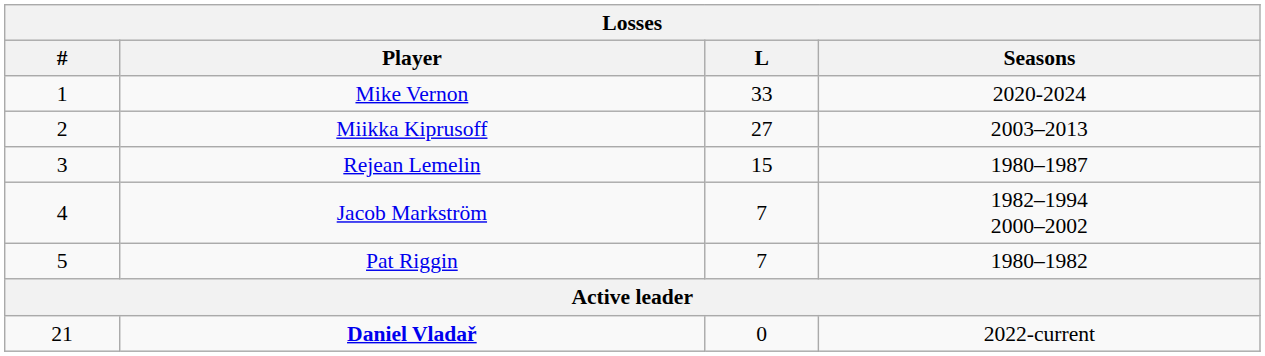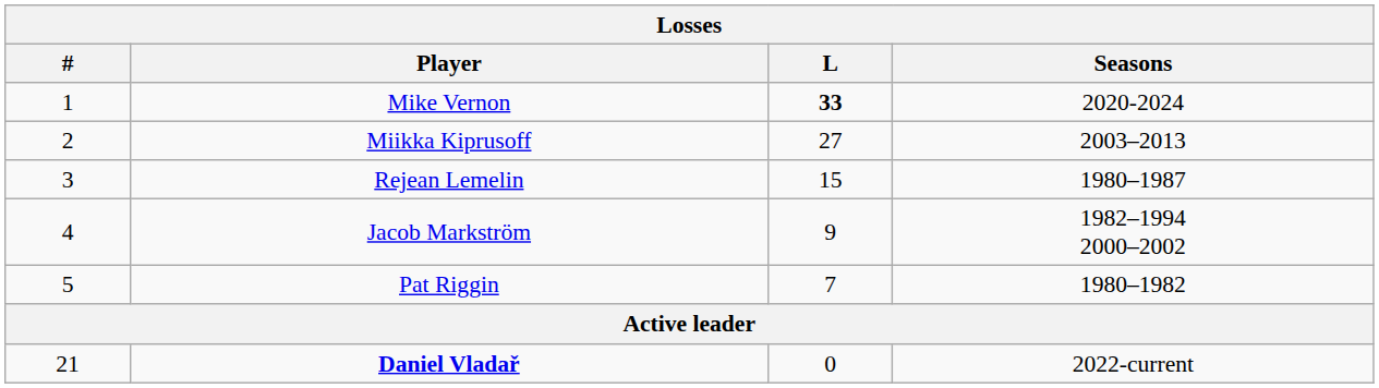Mike Vernon | L: normal -> bold
Jacob Markström | L: 7 -> 9
